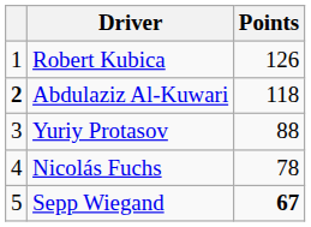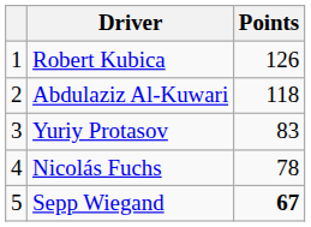Abdulaziz Al-Kuwari | column 1: bold -> normal
Yuriy Protasov | Points: 88 -> 83
